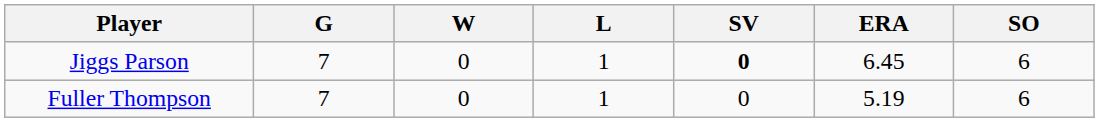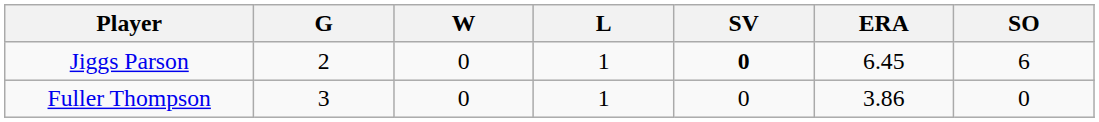Jiggs Parson | G: 7 -> 2
Fuller Thompson | G: 7 -> 3
Fuller Thompson | ERA: 5.19 -> 3.86
Fuller Thompson | SO: 6 -> 0
